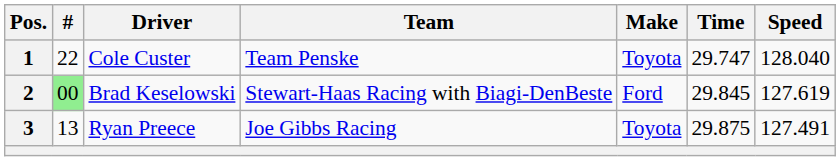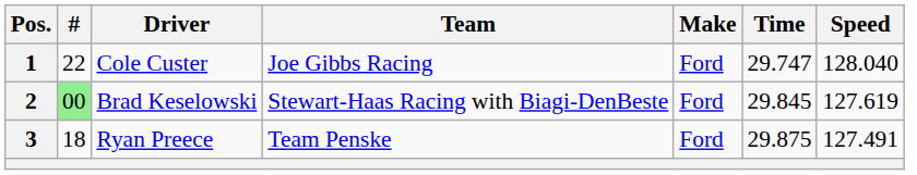1 | Team: Team Penske -> Joe Gibbs Racing
1 | Make: Toyota -> Ford
3 | #: 13 -> 18
3 | Team: Joe Gibbs Racing -> Team Penske
3 | Make: Toyota -> Ford
